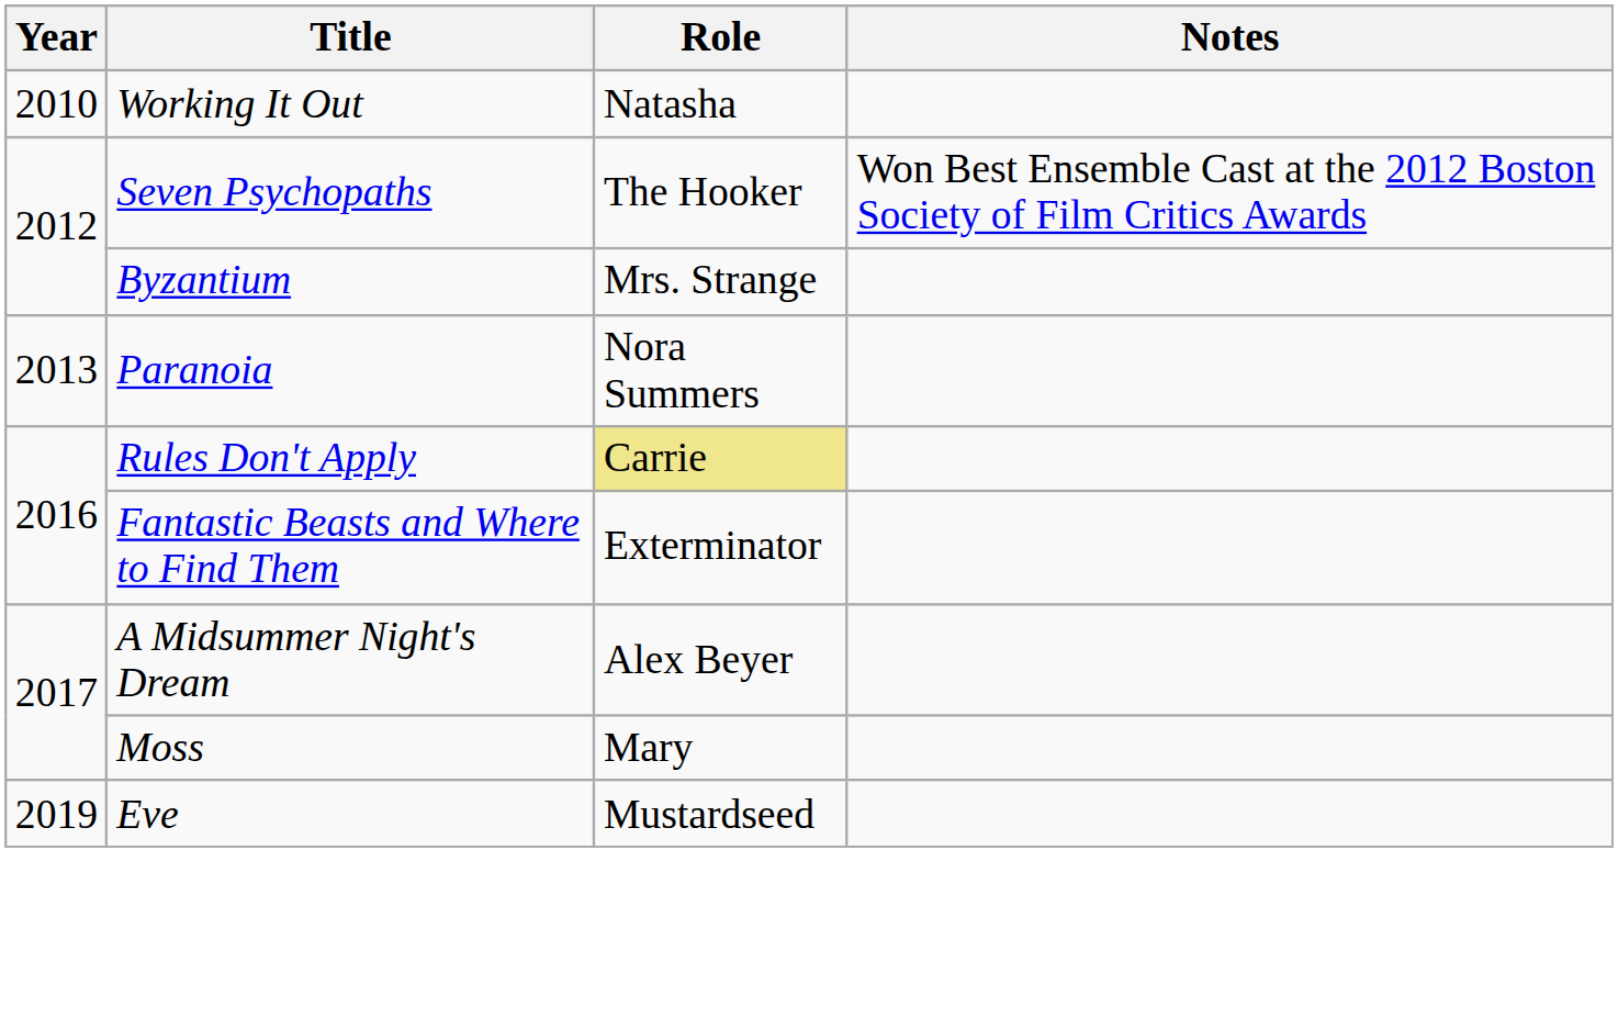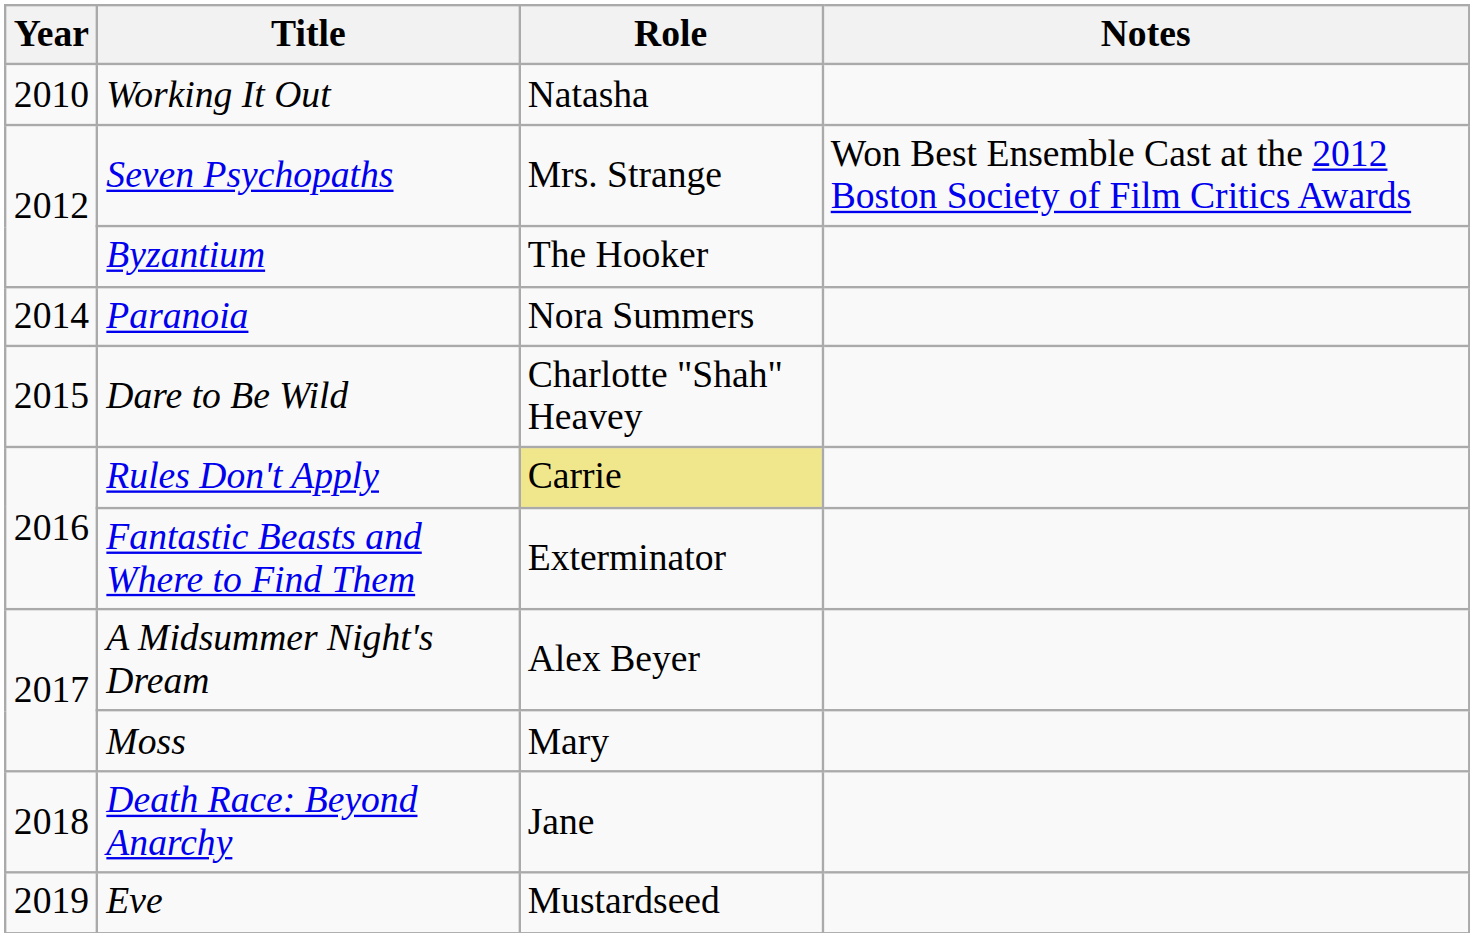Seven Psychopaths | Role: The Hooker -> Mrs. Strange
Byzantium | Role: Mrs. Strange -> The Hooker
Paranoia | Year: 2013 -> 2014
+ row: 2015 | Dare to Be Wild | Charlotte "Shah" Heavey
+ row: 2018 | Death Race: Beyond Anarchy | Jane
